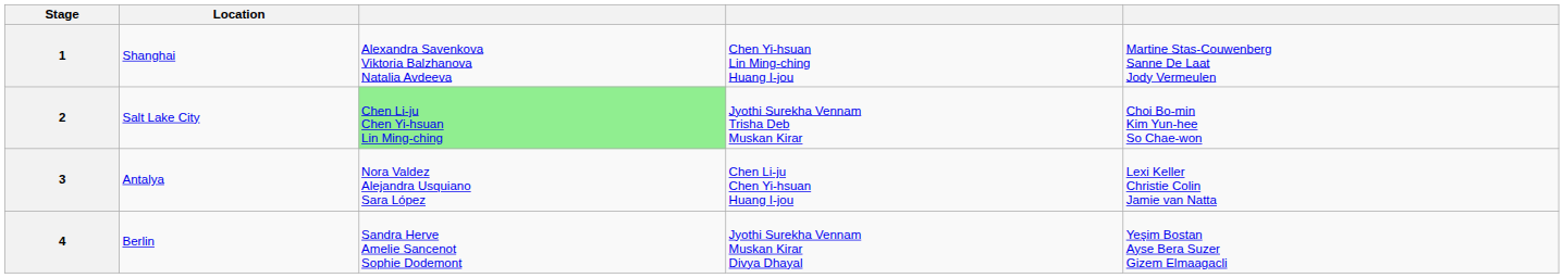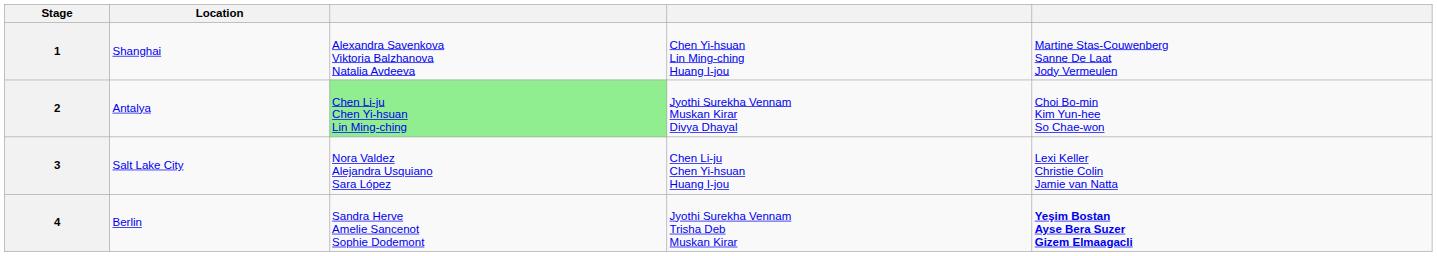2 | Location: Salt Lake City -> Antalya
2 | column 4: Jyothi Surekha Vennam Trisha Deb Muskan Kirar -> Jyothi Surekha Vennam Muskan Kirar Divya Dhayal
3 | Location: Antalya -> Salt Lake City
4 | column 4: Jyothi Surekha Vennam Muskan Kirar Divya Dhayal -> Jyothi Surekha Vennam Trisha Deb Muskan Kirar
4 | column 5: normal -> bold
